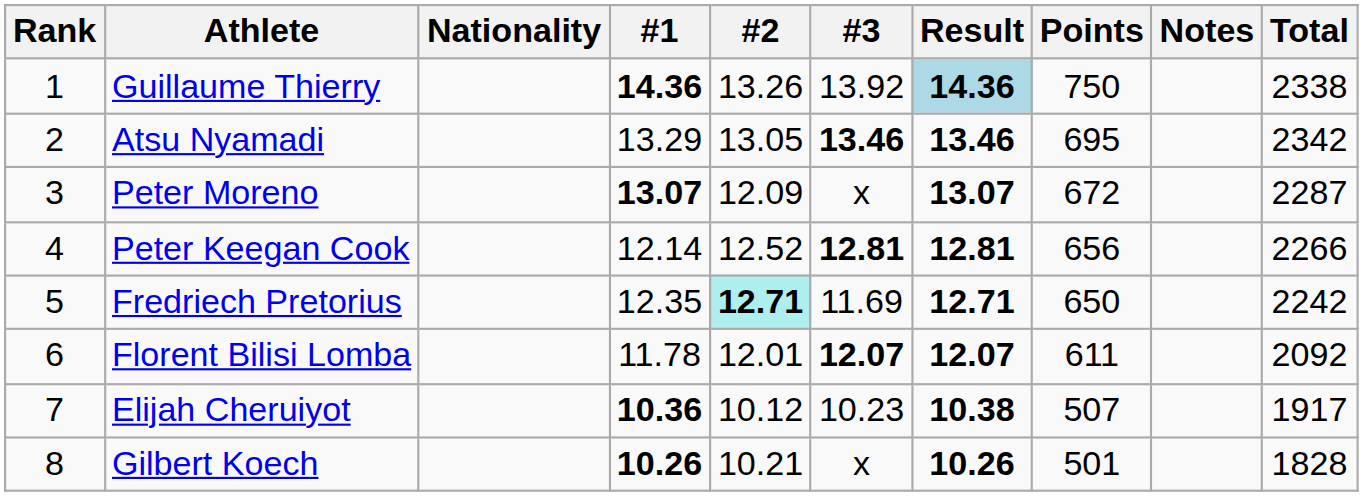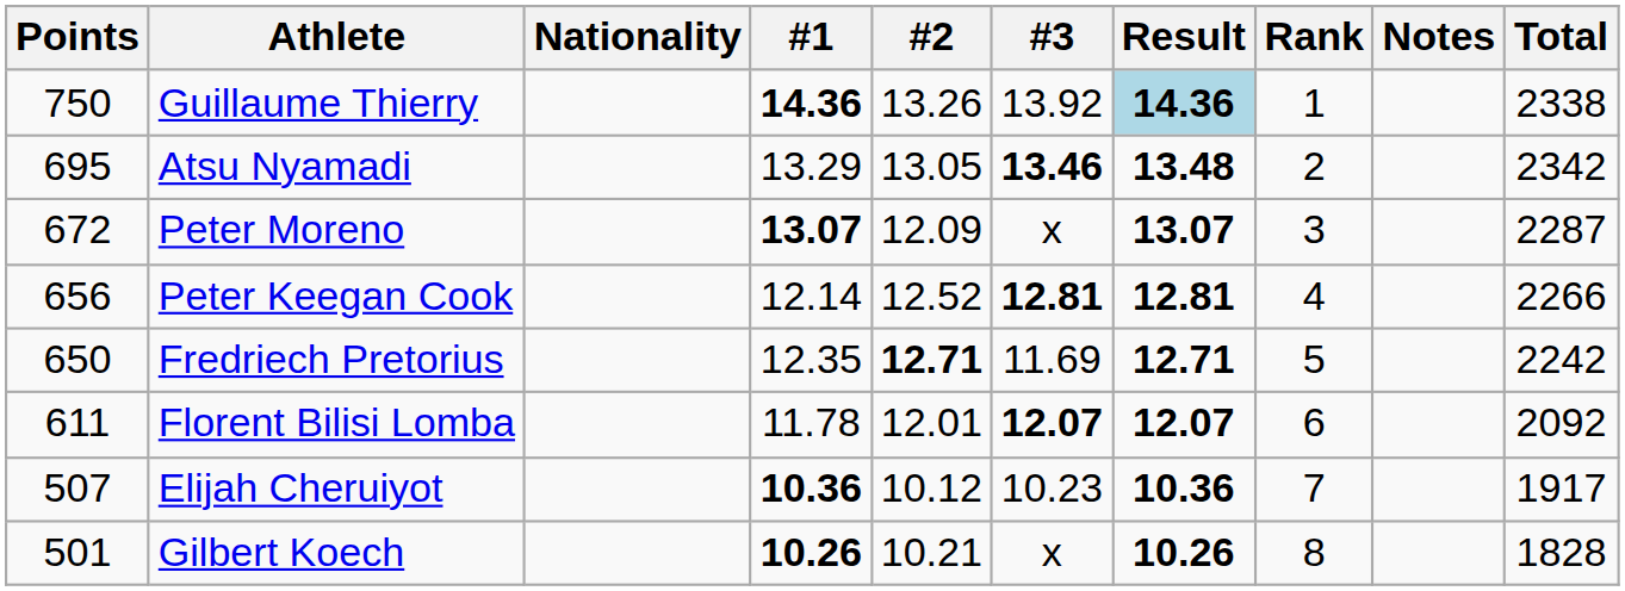columns swapped: Rank <-> Points
Atsu Nyamadi | Result: 13.46 -> 13.48
Fredriech Pretorius | #2: paleturquoise background -> no background
Elijah Cheruiyot | Result: 10.38 -> 10.36
